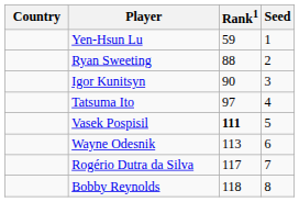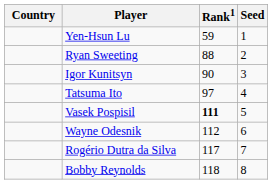Wayne Odesnik | Rank1: 113 -> 112
